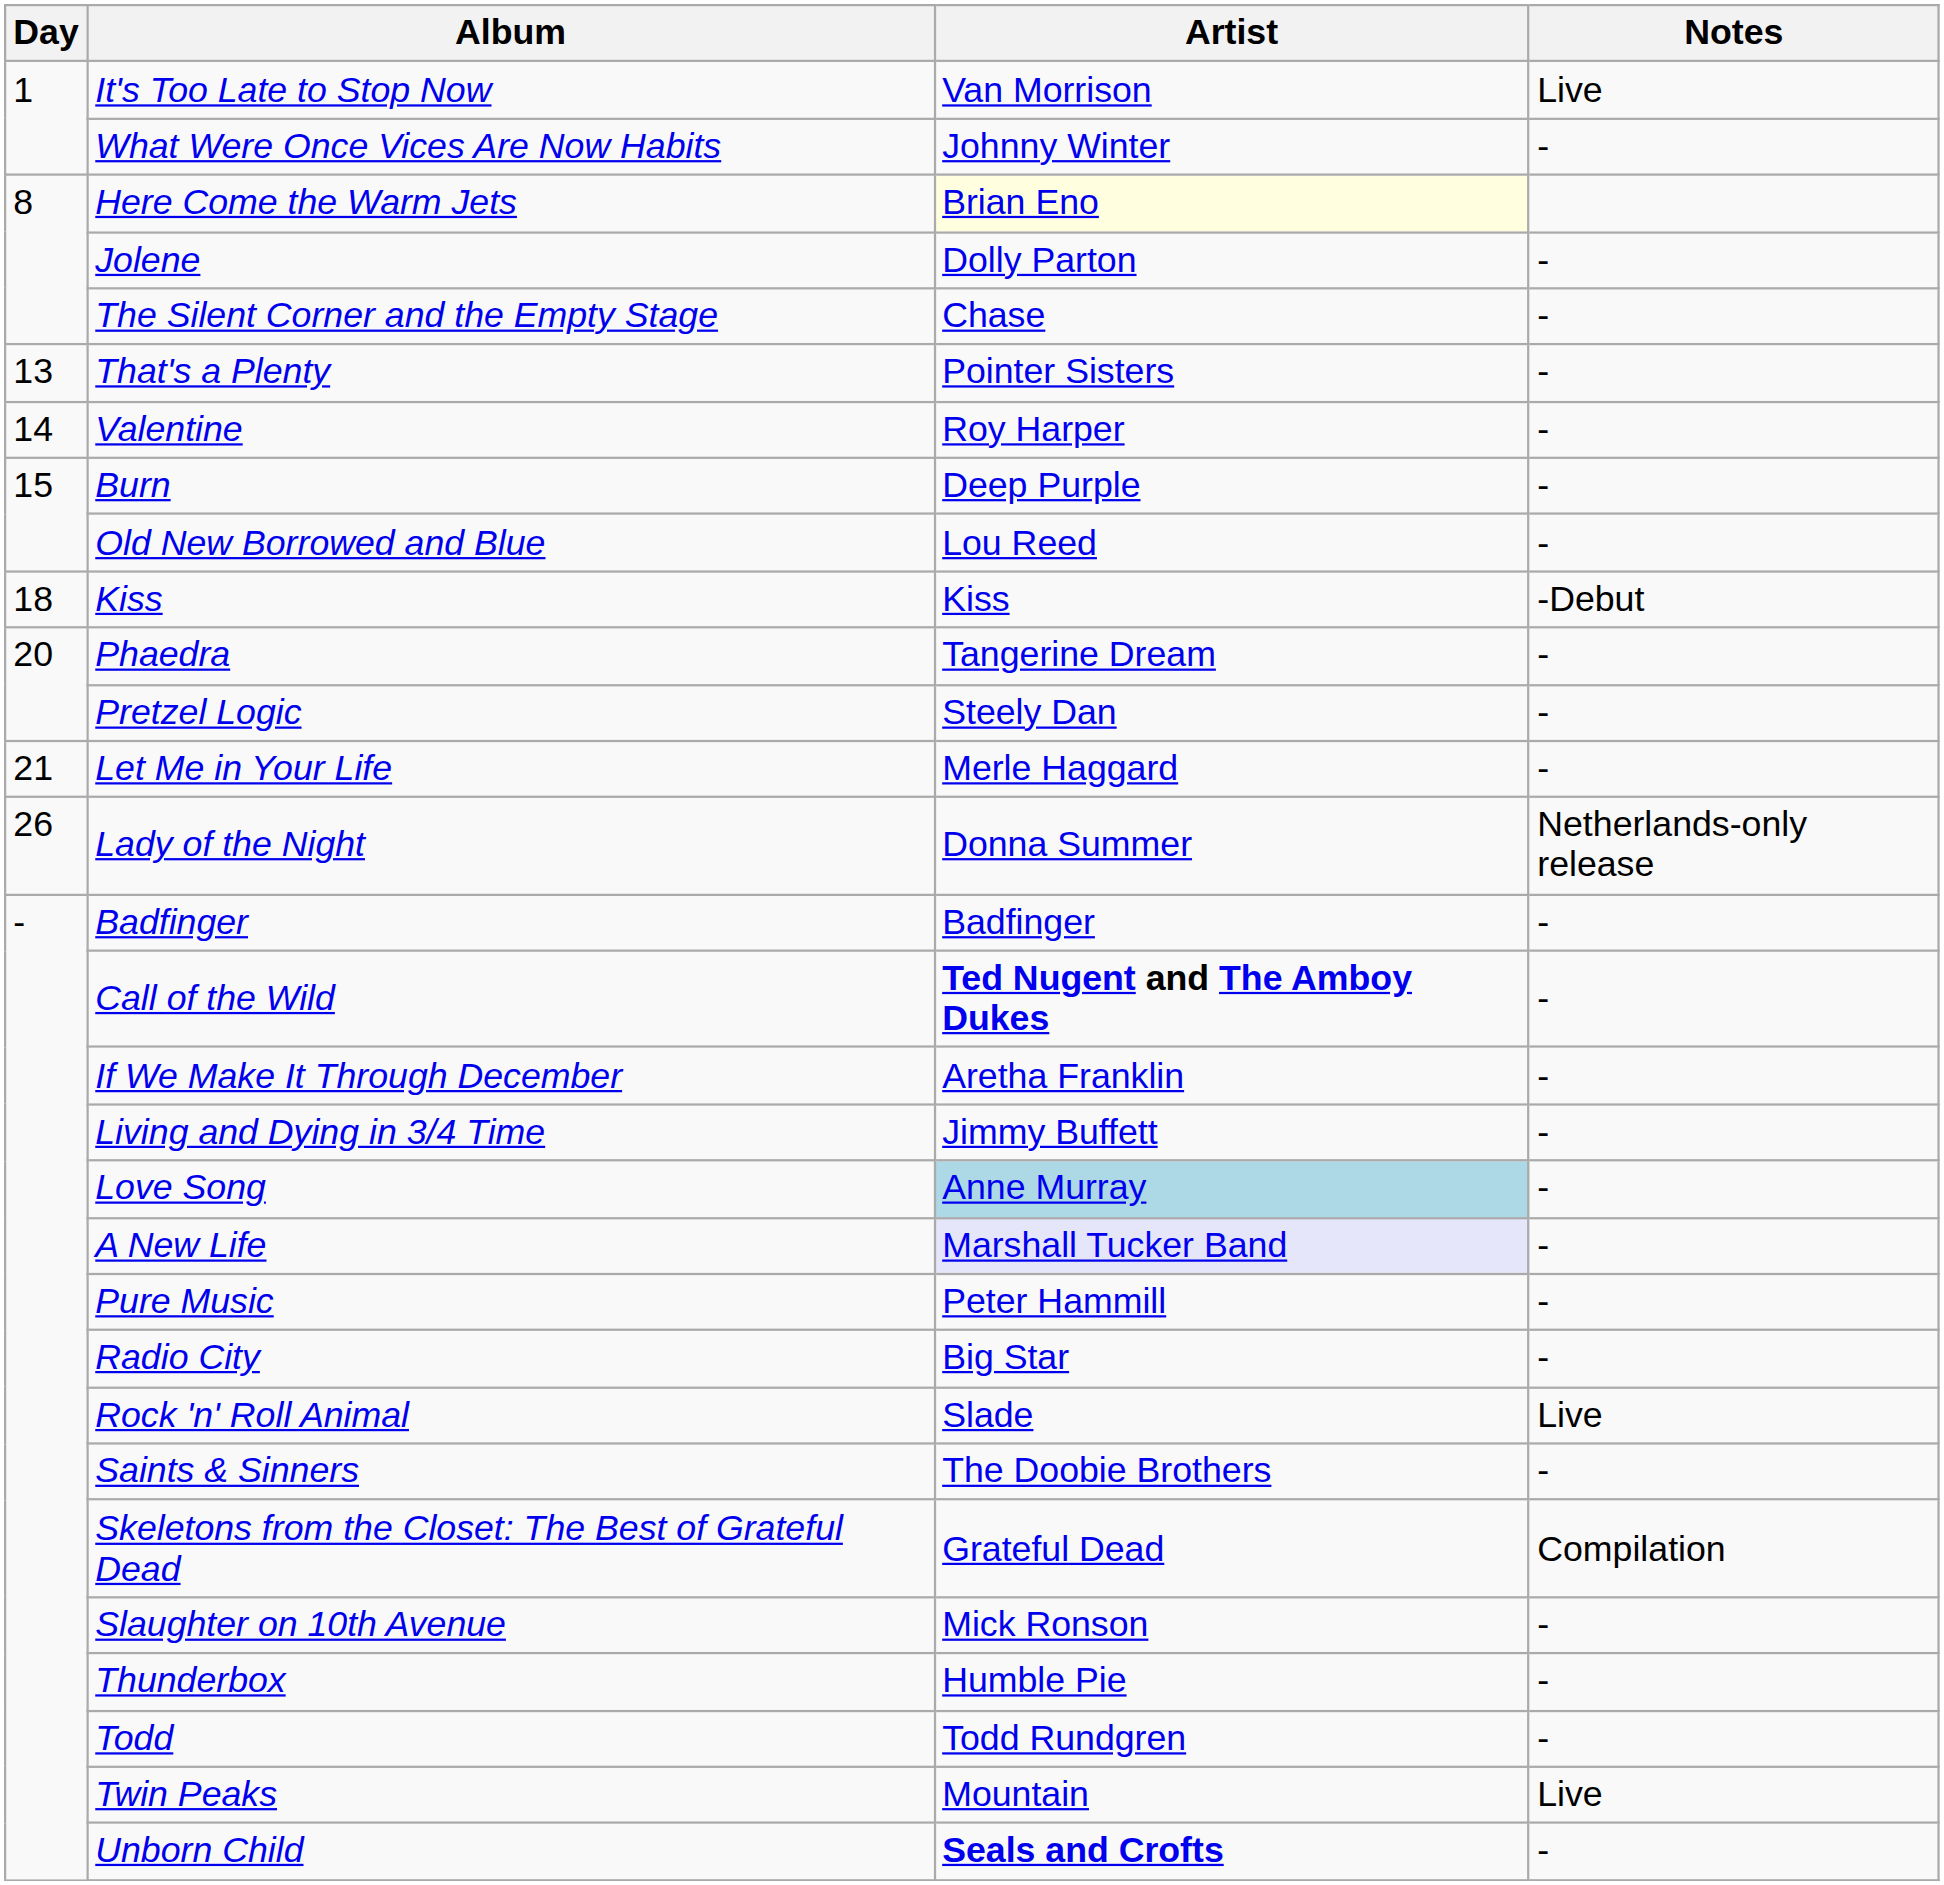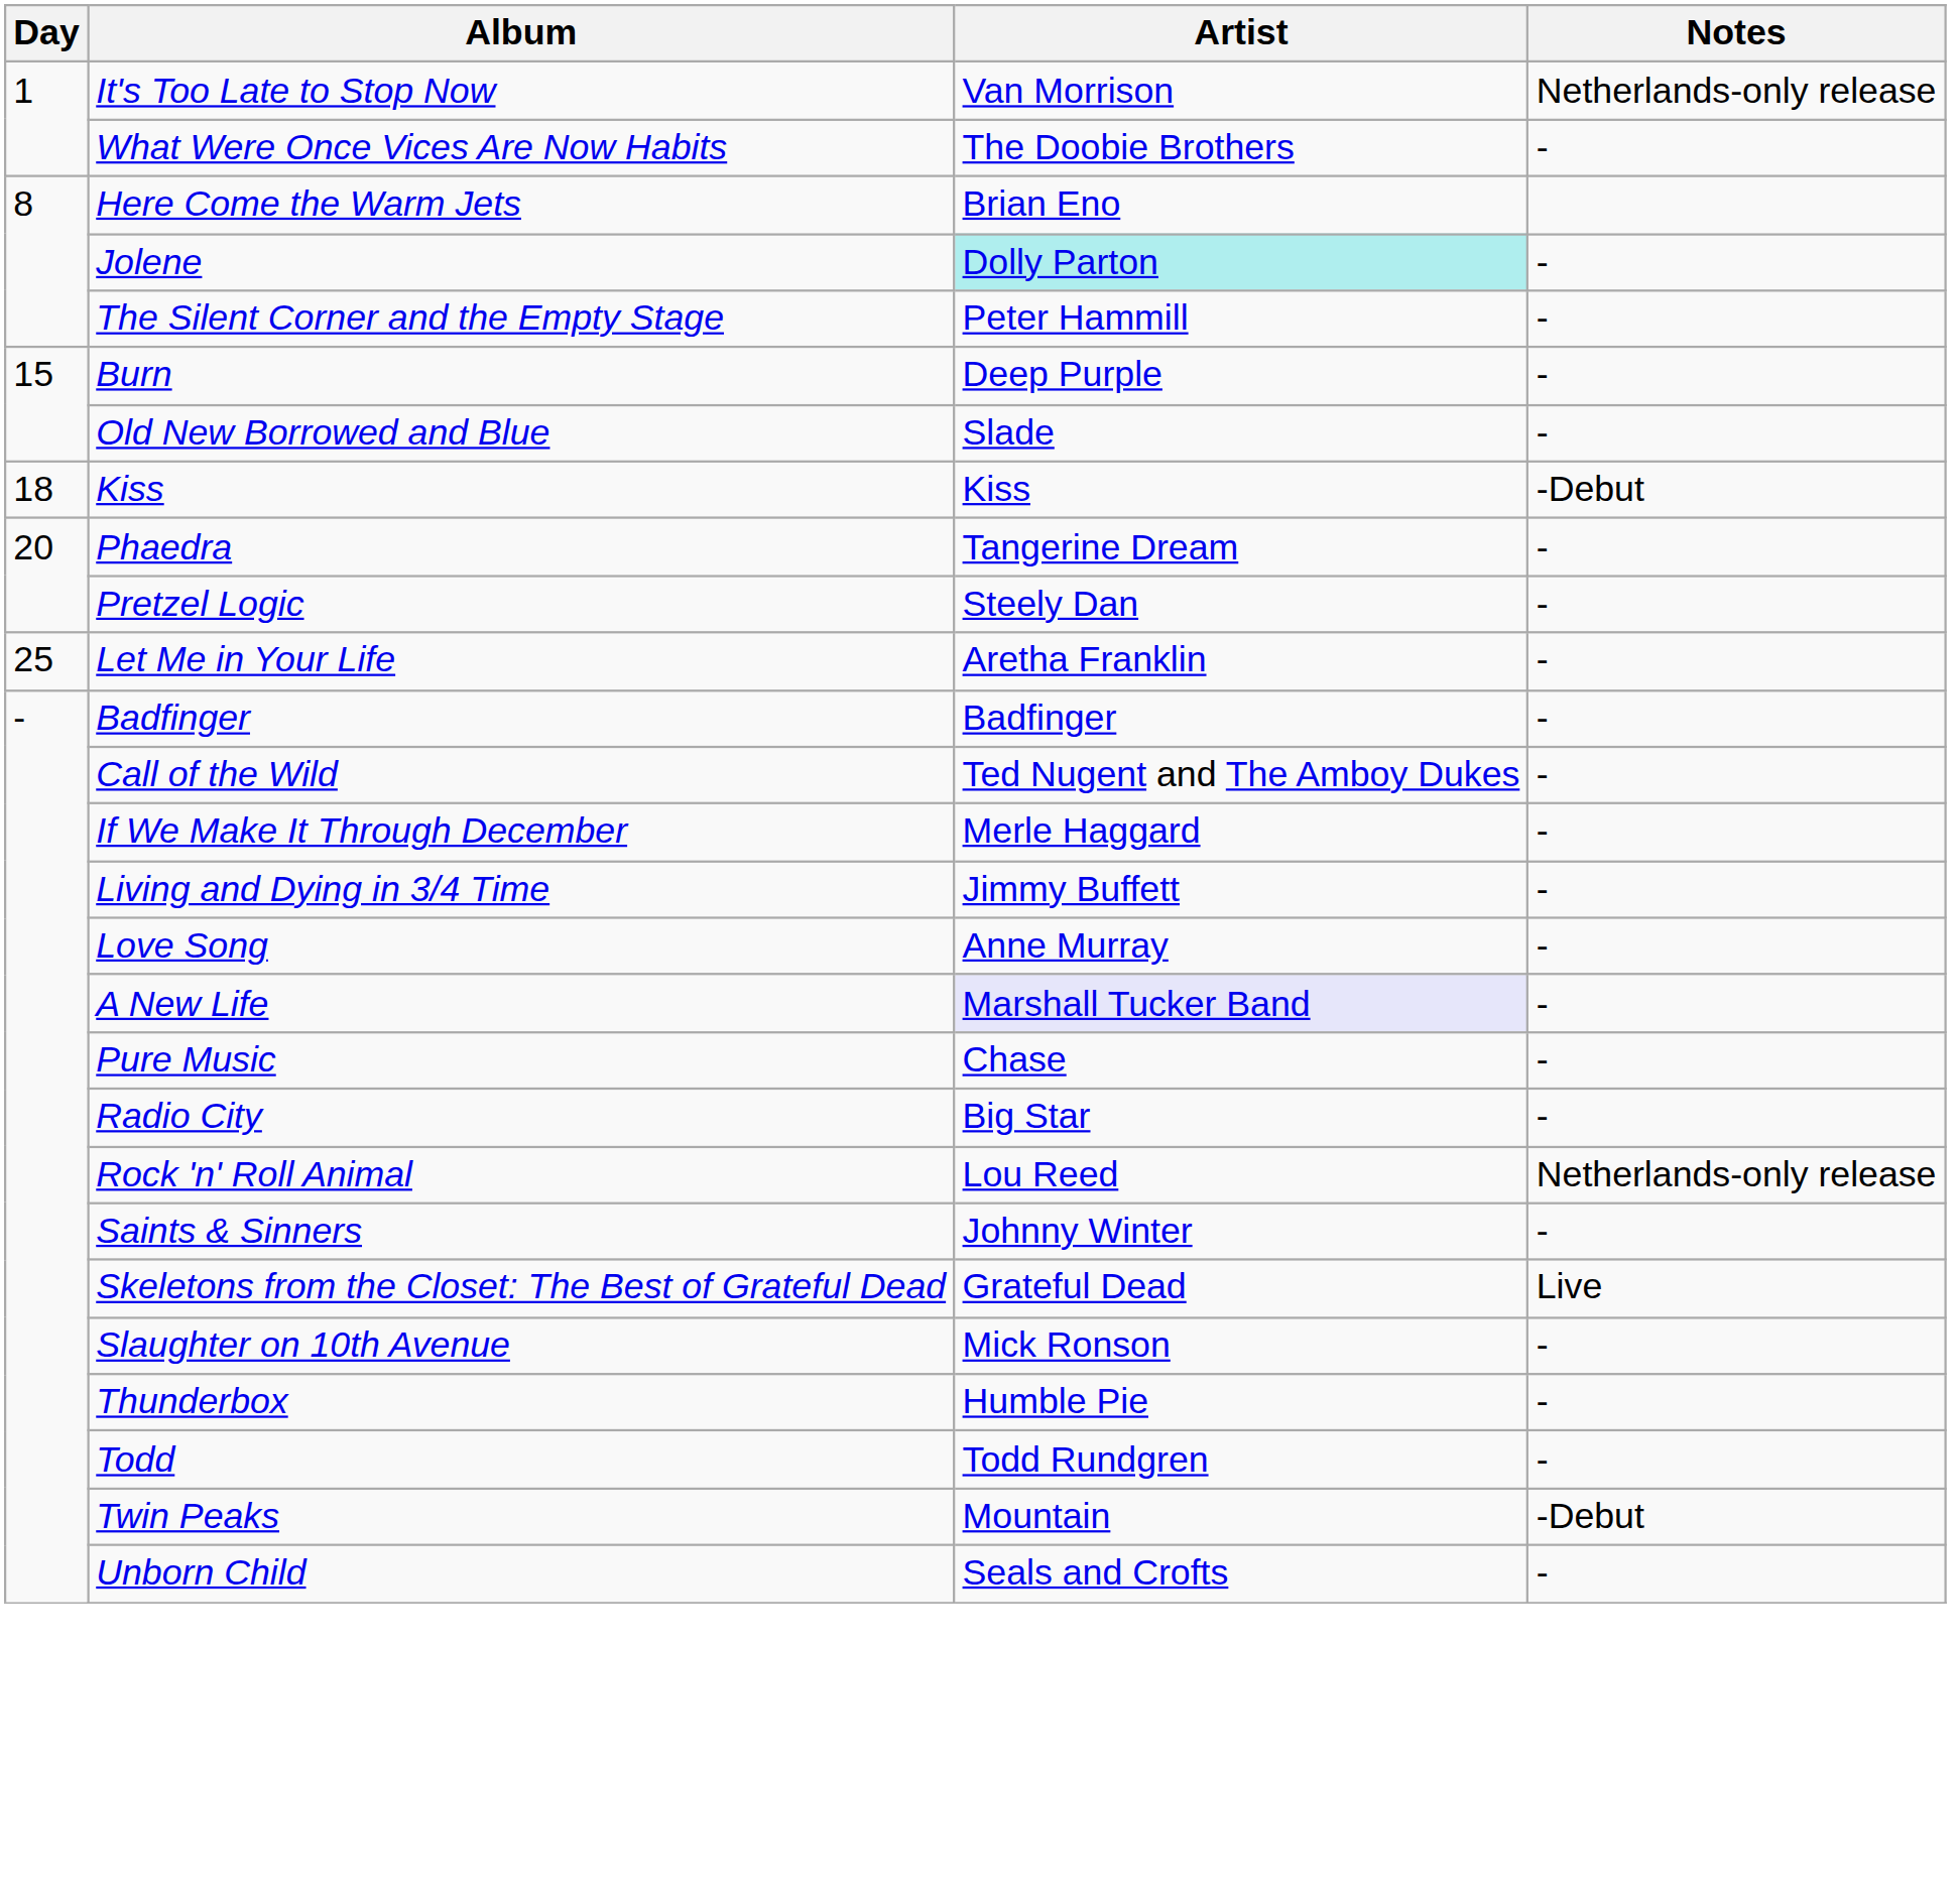It's Too Late to Stop Now | Notes: Live -> Netherlands-only release
What Were Once Vices Are Now Habits | Artist: Johnny Winter -> The Doobie Brothers
Here Come the Warm Jets | Artist: lightyellow background -> no background
Jolene | Artist: no background -> paleturquoise background
The Silent Corner and the Empty Stage | Artist: Chase -> Peter Hammill
- row: 13 | That's a Plenty | Pointer Sisters | -
- row: 14 | Valentine | Roy Harper | -
Old New Borrowed and Blue | Artist: Lou Reed -> Slade
Let Me in Your Life | Day: 21 -> 25
Let Me in Your Life | Artist: Merle Haggard -> Aretha Franklin
- row: 26 | Lady of the Night | Donna Summer | Netherlands-only release
Call of the Wild | Artist: bold -> normal
If We Make It Through December | Artist: Aretha Franklin -> Merle Haggard
Love Song | Artist: lightblue background -> no background
Pure Music | Artist: Peter Hammill -> Chase
Rock 'n' Roll Animal | Artist: Slade -> Lou Reed
Rock 'n' Roll Animal | Notes: Live -> Netherlands-only release
Saints & Sinners | Artist: The Doobie Brothers -> Johnny Winter
Skeletons from the Closet: The Best of Grateful Dead | Notes: Compilation -> Live
Twin Peaks | Notes: Live -> -Debut
Unborn Child | Artist: bold -> normal
